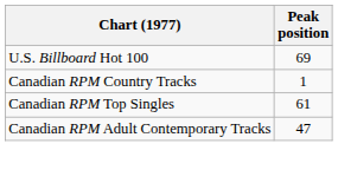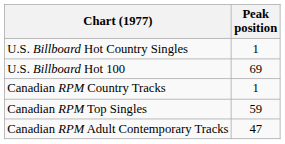+ row: U.S. Billboard Hot Country Singles | 1
Canadian RPM Top Singles | Peak position: 61 -> 59
